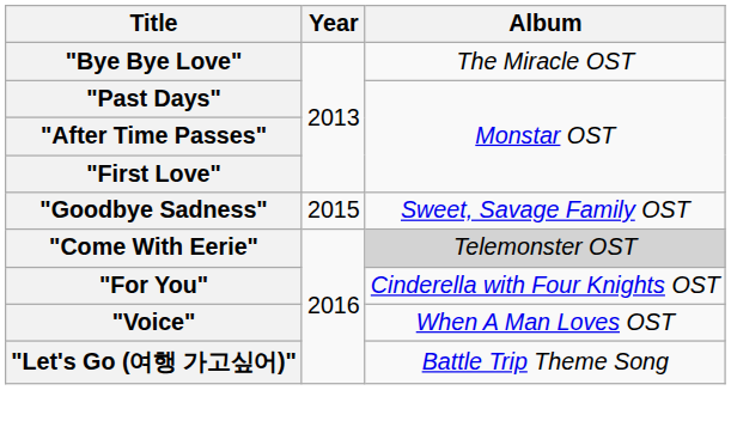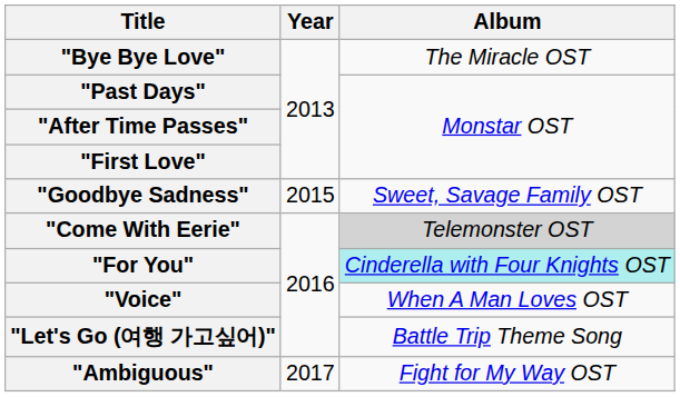"For You" | Album: no background -> paleturquoise background
+ row: "Ambiguous" | 2017 | Fight for My Way OST
